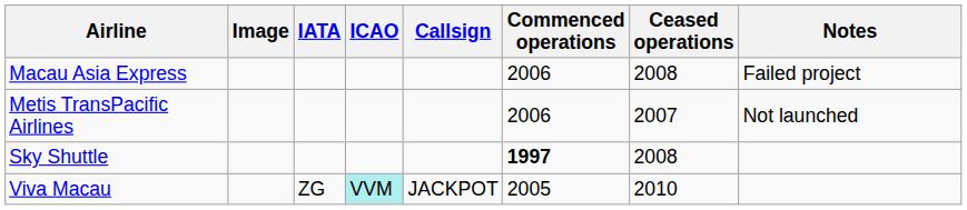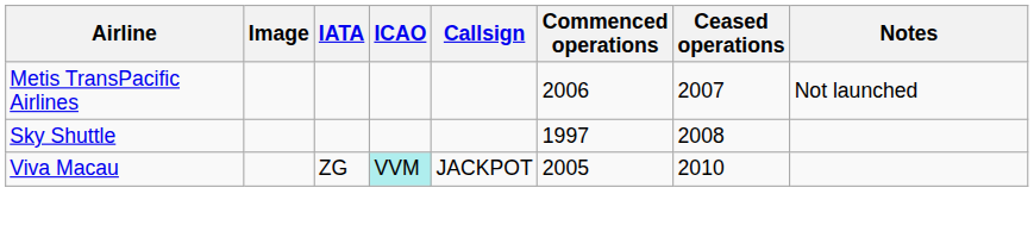- row: Macau Asia Express | 2006 | 2008 | Failed project
Sky Shuttle | Commenced operations: bold -> normal
